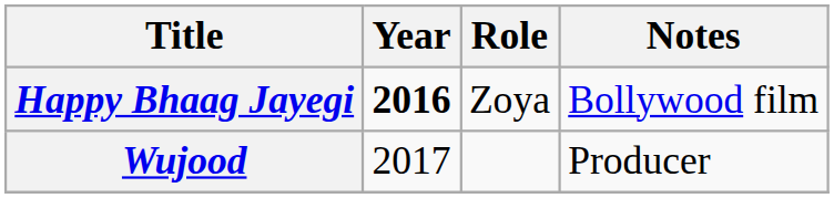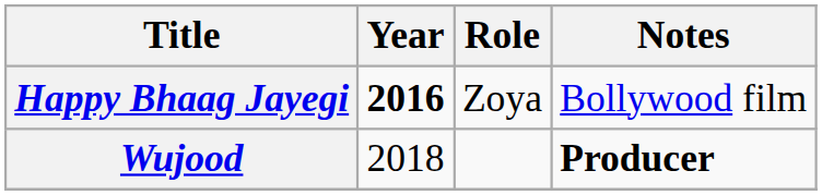Wujood | Year: 2017 -> 2018
Wujood | Notes: normal -> bold
